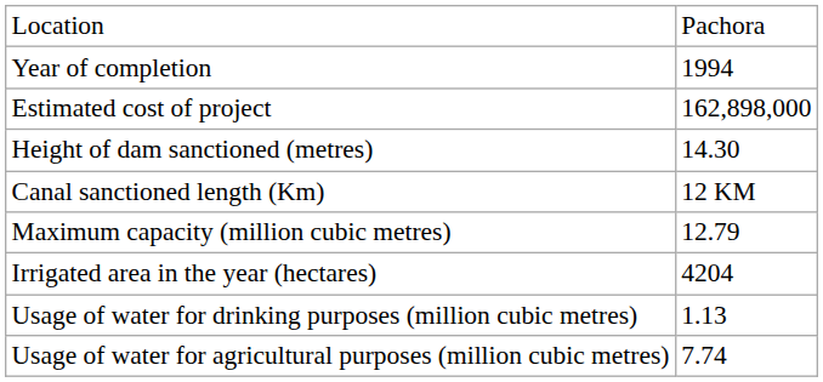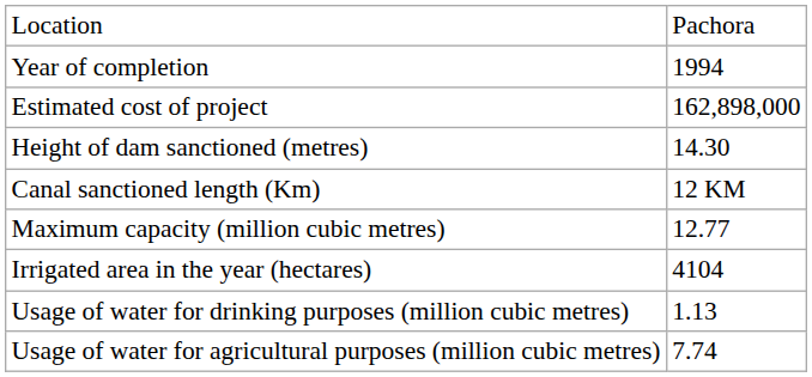Maximum capacity (million cubic metres) | column 2: 12.79 -> 12.77
Irrigated area in the year (hectares) | column 2: 4204 -> 4104
